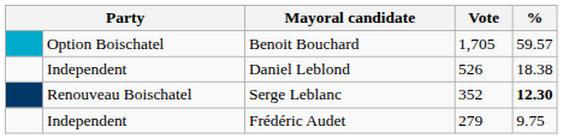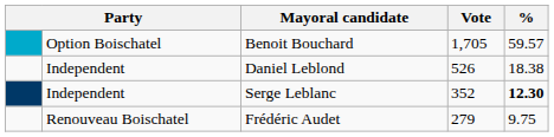Serge Leblanc | column 2: Renouveau Boischatel -> Independent
Frédéric Audet | column 2: Independent -> Renouveau Boischatel
